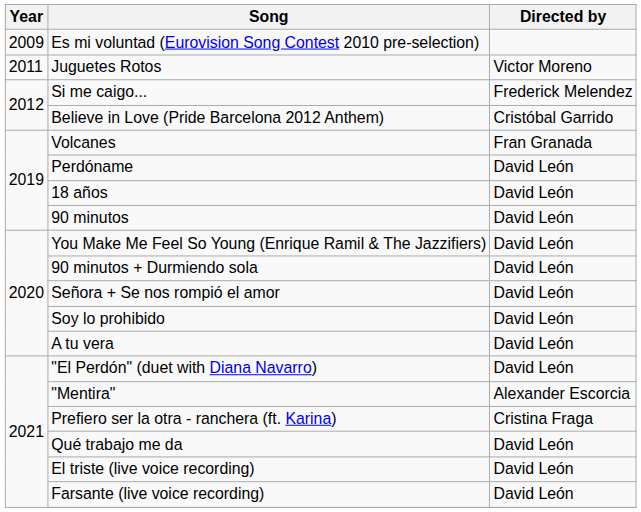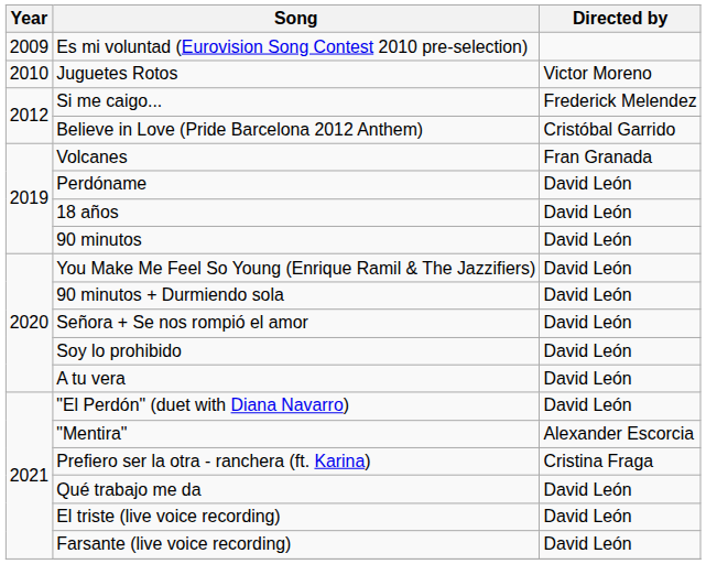Juguetes Rotos | Year: 2011 -> 2010
